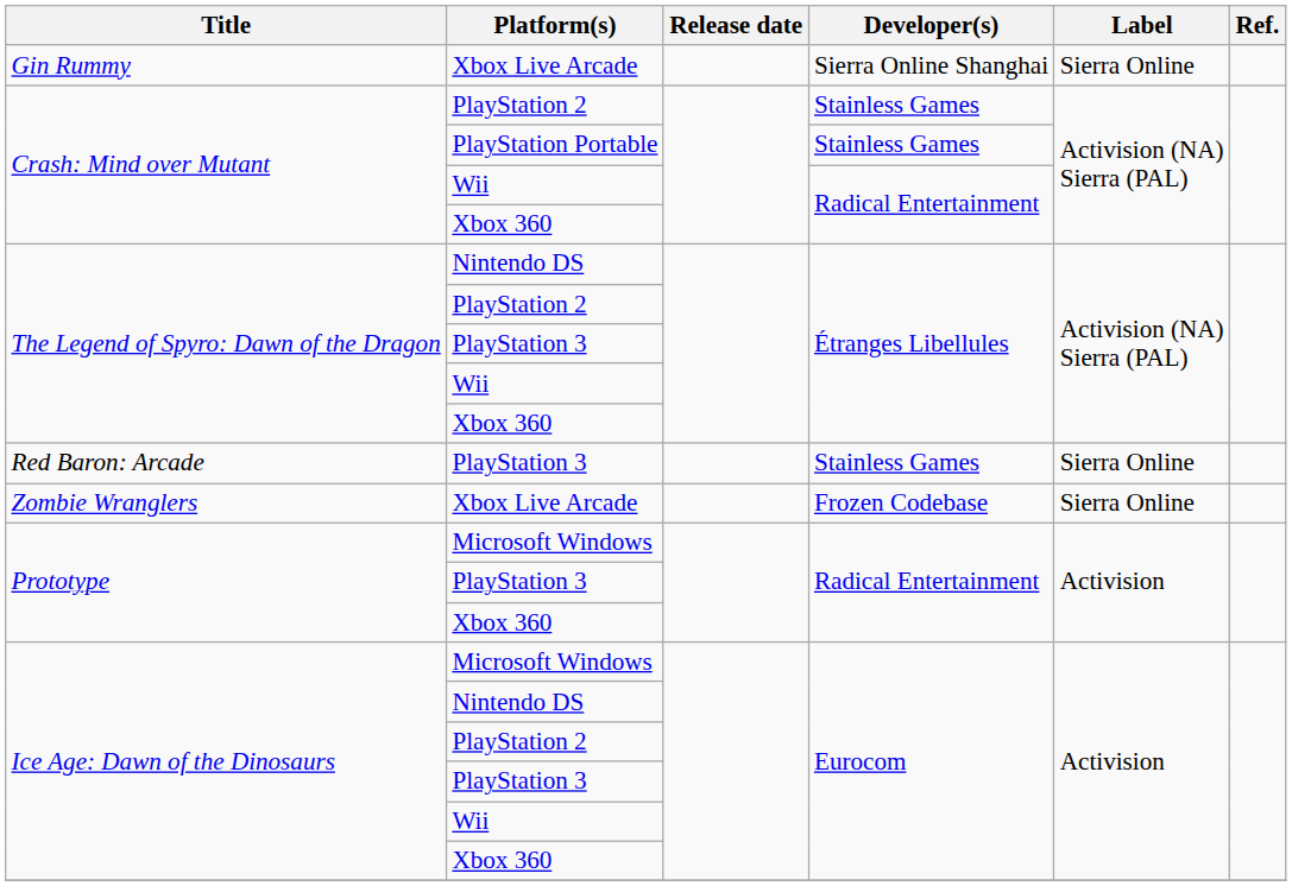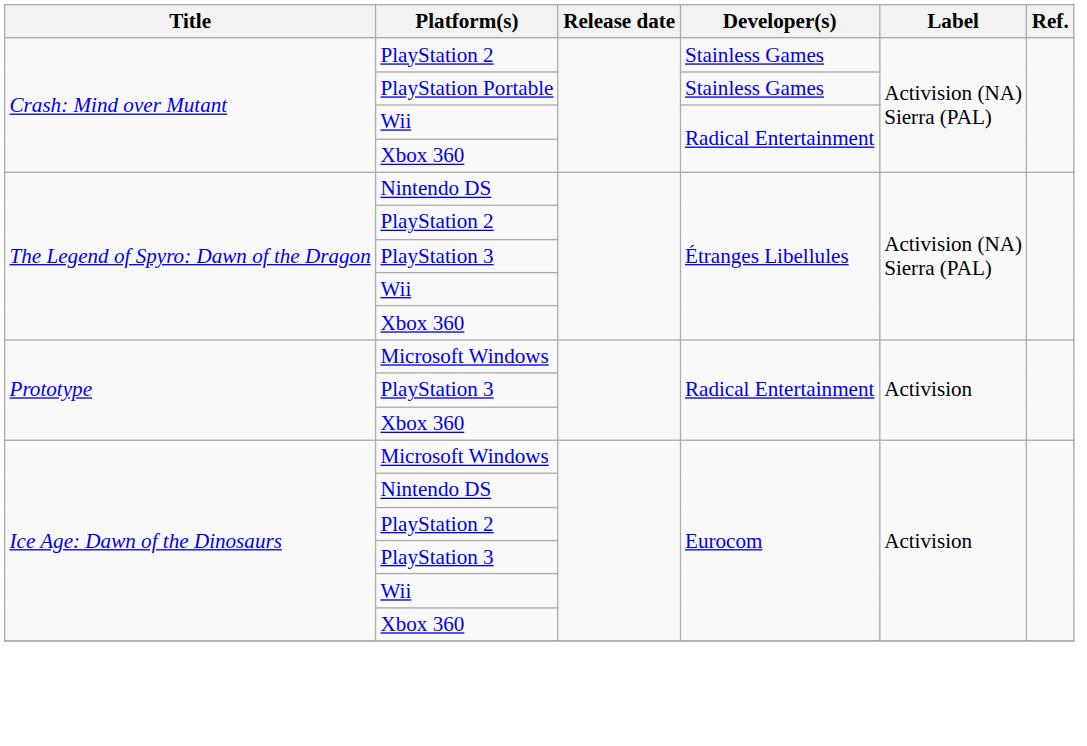- row: Gin Rummy | Xbox Live Arcade | Sierra Online Shanghai | Sierra Online
- row: Red Baron: Arcade | PlayStation 3 | Stainless Games | Sierra Online
- row: Zombie Wranglers | Xbox Live Arcade | Frozen Codebase | Sierra Online
